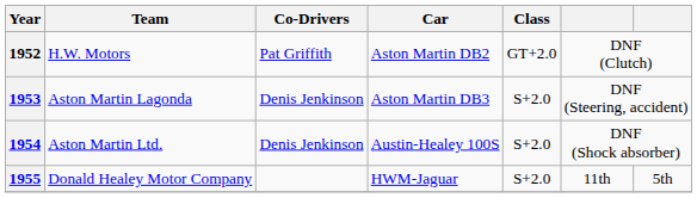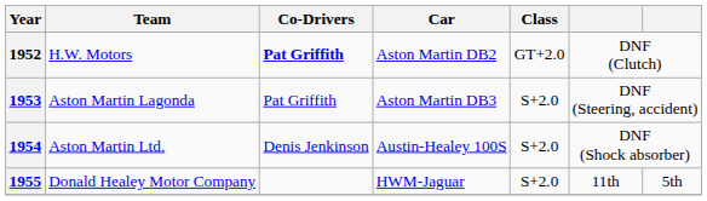1952 | Co-Drivers: normal -> bold
1953 | Co-Drivers: Denis Jenkinson -> Pat Griffith
